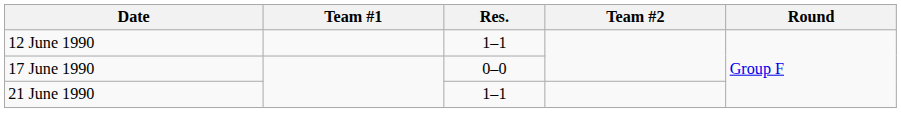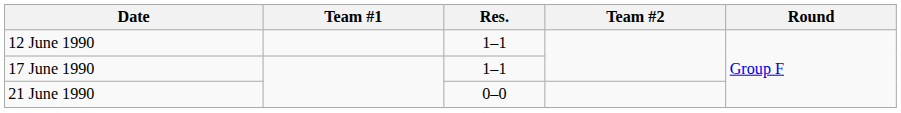17 June 1990 | Res.: 0–0 -> 1–1
21 June 1990 | Res.: 1–1 -> 0–0
